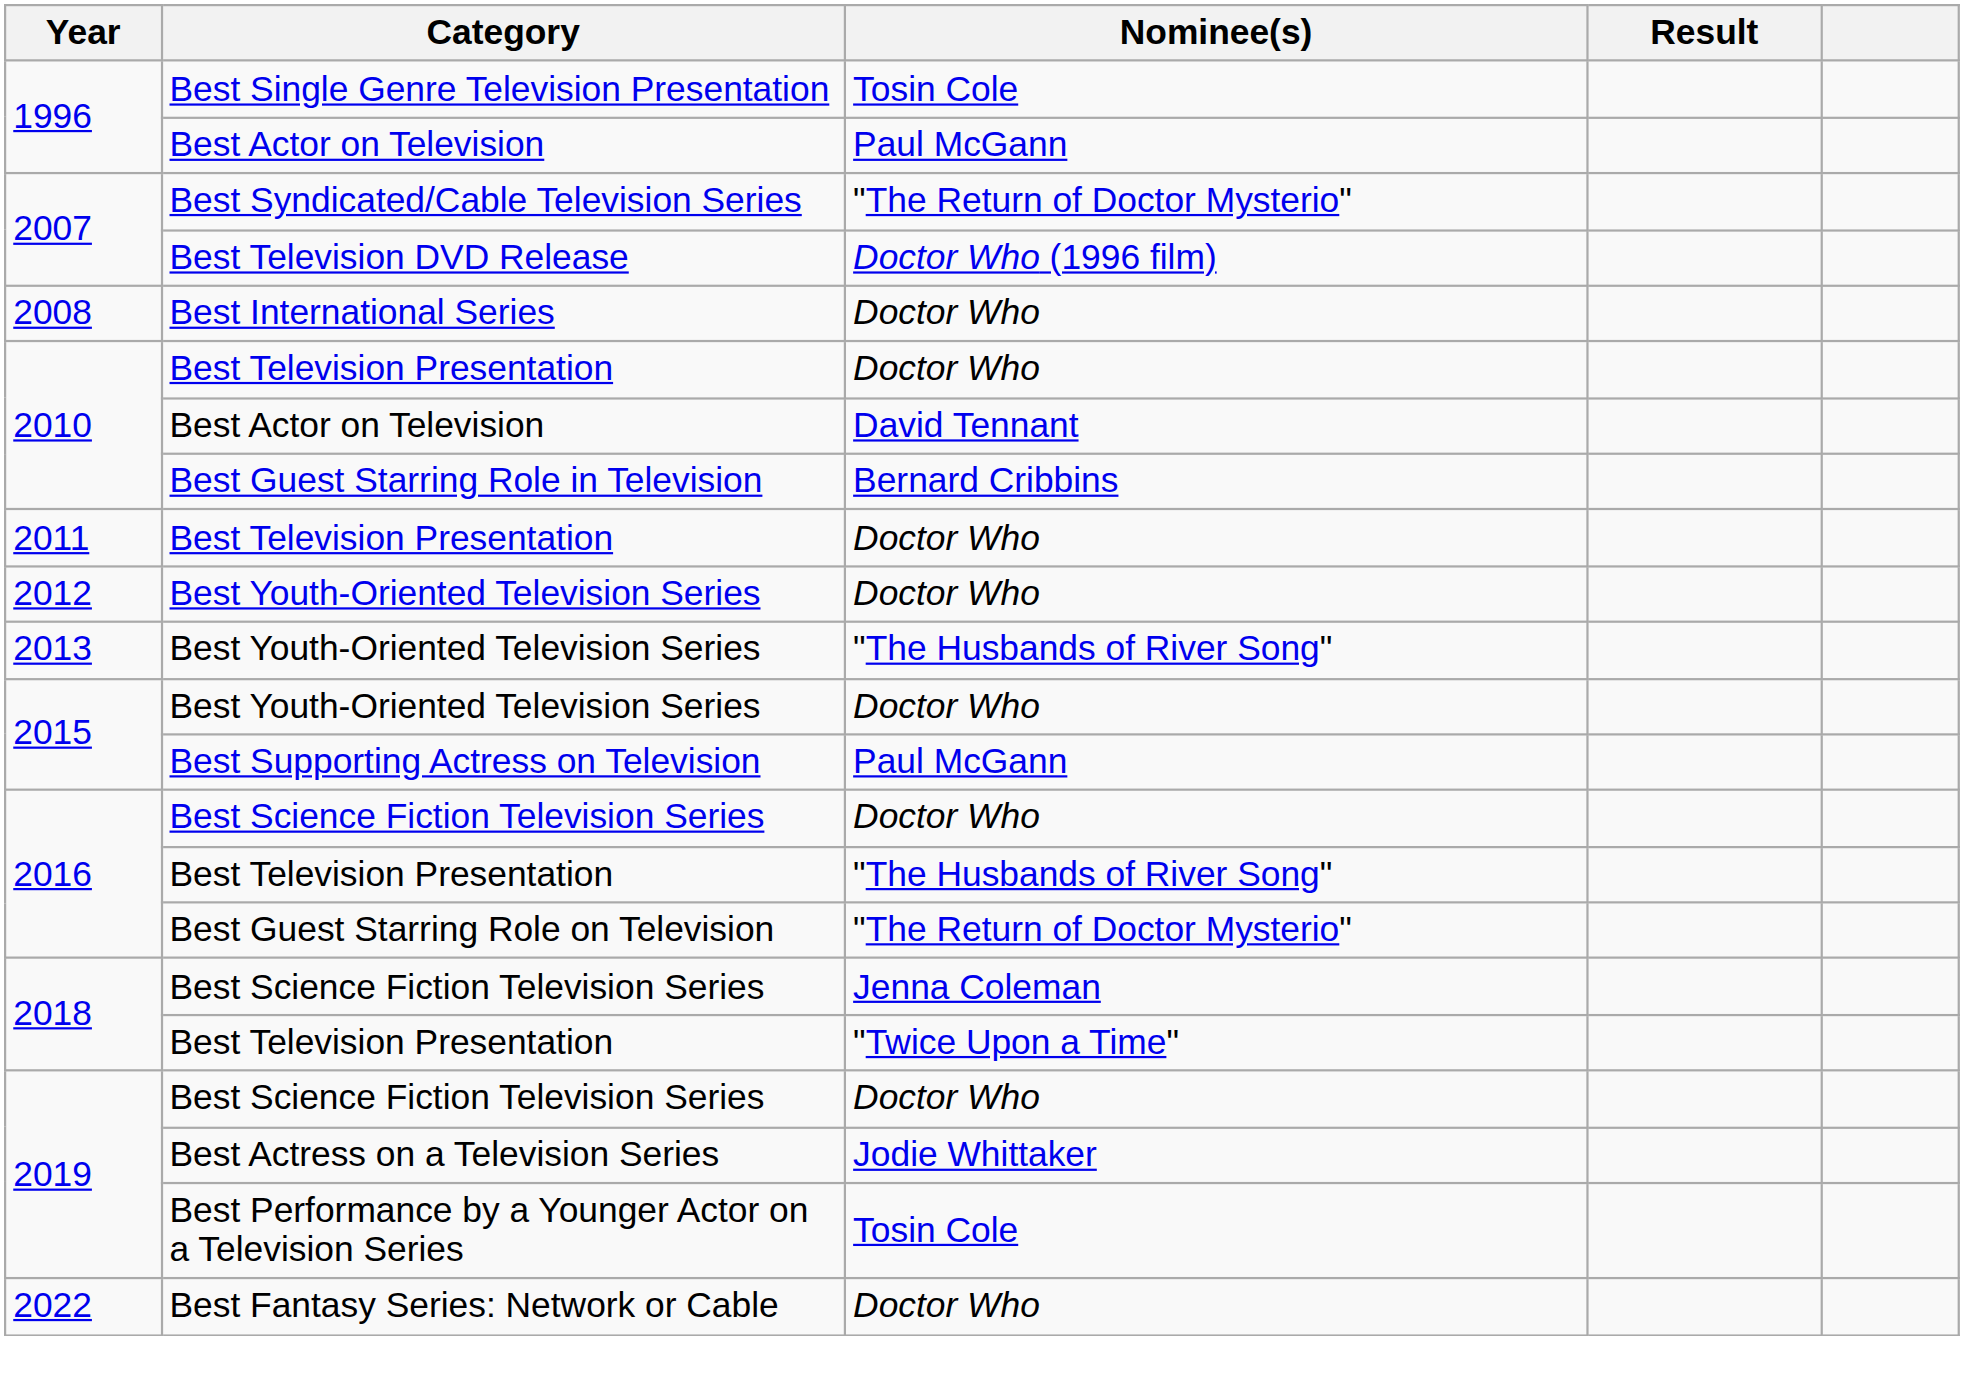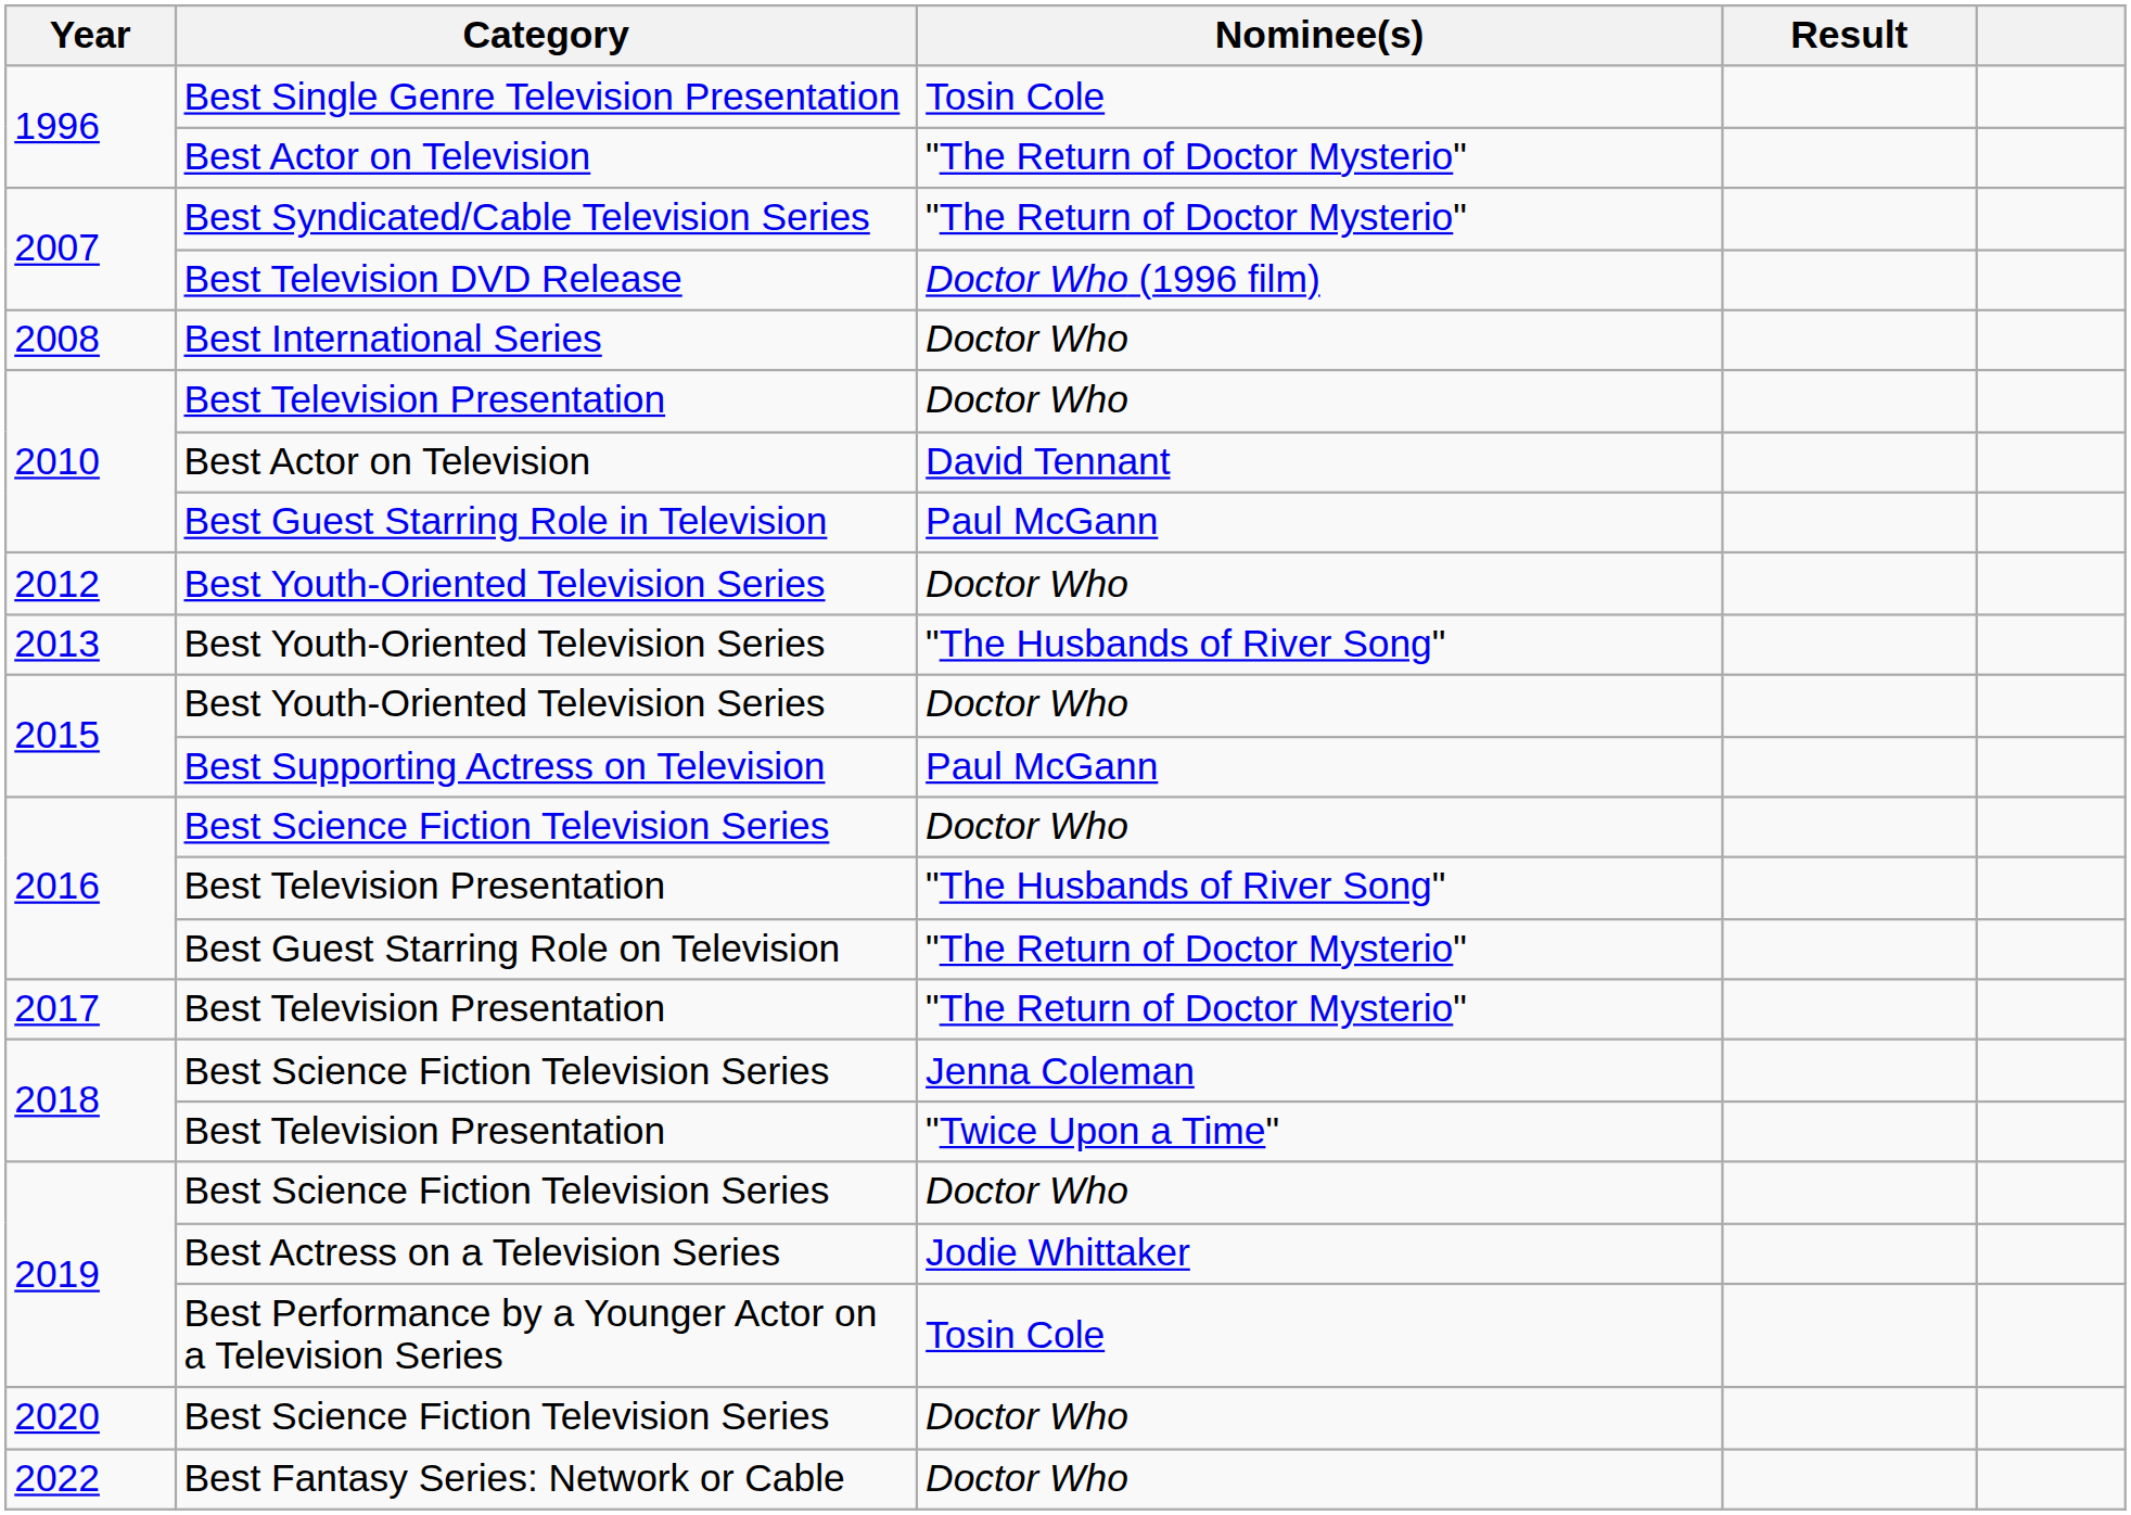1996 / Best Actor on Television | Nominee(s): Paul McGann -> "The Return of Doctor Mysterio"
2010 / Best Guest Starring Role in Television | Nominee(s): Bernard Cribbins -> Paul McGann
- row: 2011 | Best Television Presentation | Doctor Who
+ row: 2017 | Best Television Presentation | "The Return of Doctor Mysterio"
+ row: 2020 | Best Science Fiction Television Series | Doctor Who
